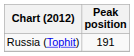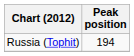Russia (Tophit) | Peak position: 191 -> 194
